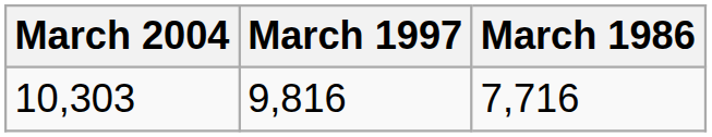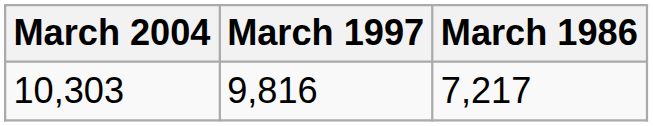10,303 | March 1986: 7,716 -> 7,217
